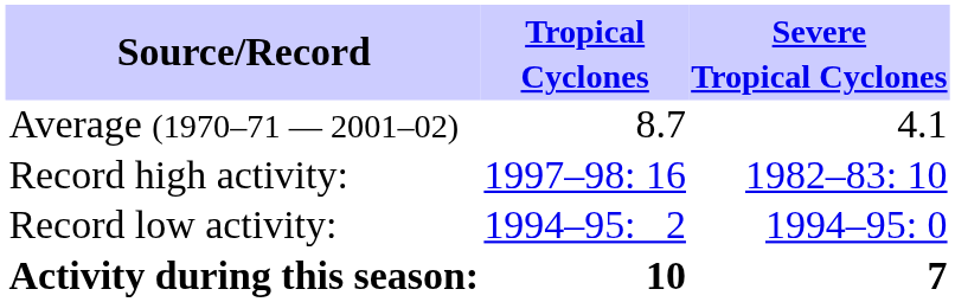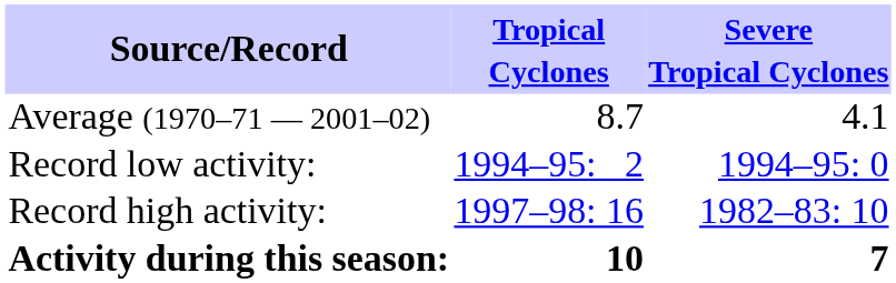rows swapped: Record high activity: <-> Record low activity:
